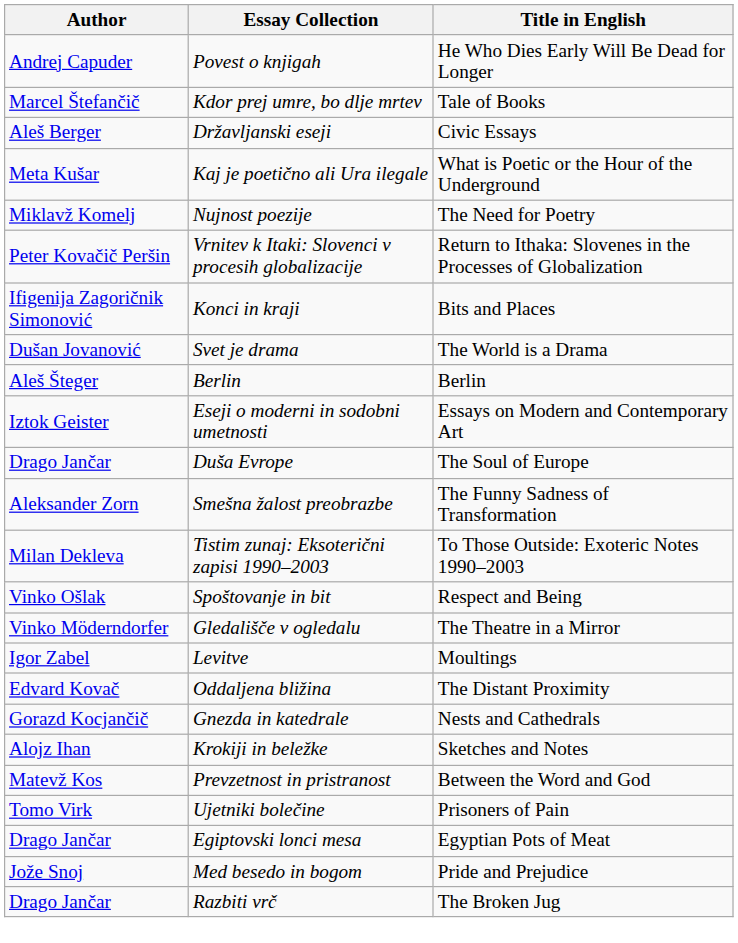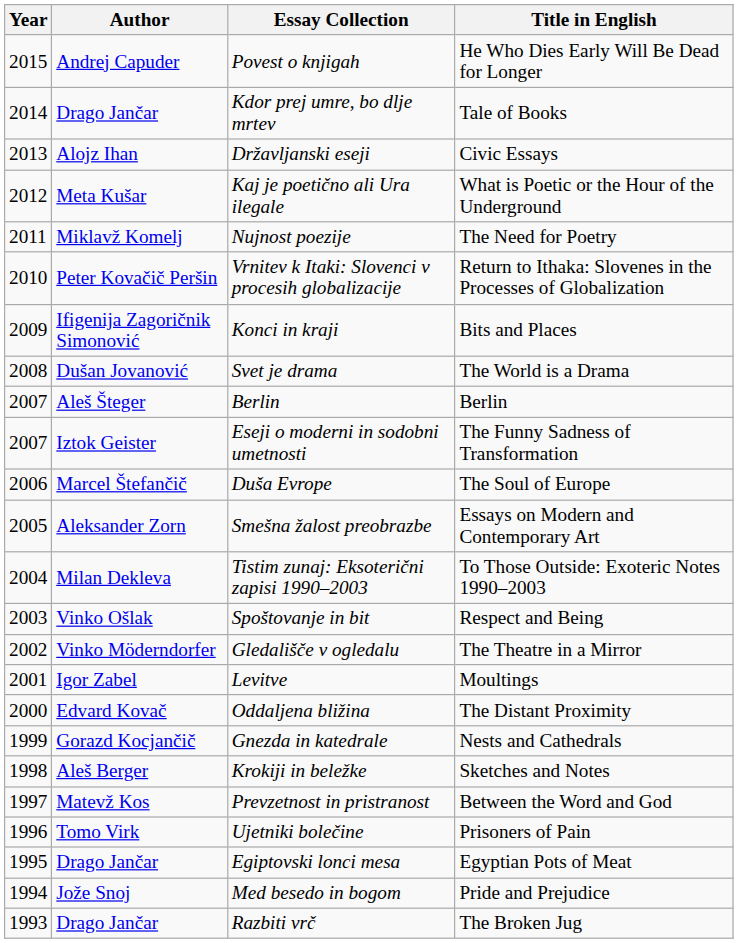+ column: Year | 2015 | 2014 | 2013 | 2012 | 2011 | 2010 | 2009 | 2008 | 2007 | 2007 | 2006 | 2005 | 2004 | 2003 | 2002 | 2001 | 2000 | 1999 | 1998 | 1997 | 1996 | 1995 | 1994 | 1993
Kdor prej umre, bo dlje mrtev | Author: Marcel Štefančič -> Drago Jančar
Državljanski eseji | Author: Aleš Berger -> Alojz Ihan
Eseji o moderni in sodobni umetnosti | Title in English: Essays on Modern and Contemporary Art -> The Funny Sadness of Transformation
Duša Evrope | Author: Drago Jančar -> Marcel Štefančič
Smešna žalost preobrazbe | Title in English: The Funny Sadness of Transformation -> Essays on Modern and Contemporary Art
Krokiji in beležke | Author: Alojz Ihan -> Aleš Berger
